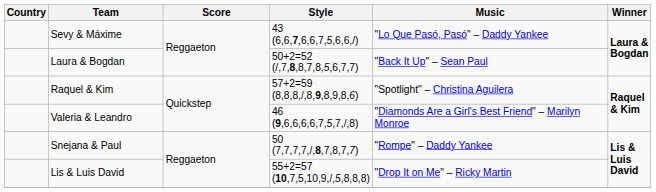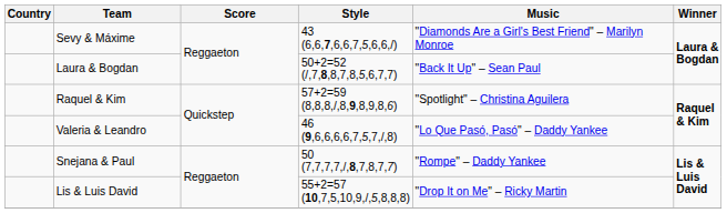Sevy & Máxime | Music: "Lo Que Pasó, Pasó" – Daddy Yankee -> "Diamonds Are a Girl's Best Friend" – Marilyn Monroe
Valeria & Leandro | Music: "Diamonds Are a Girl's Best Friend" – Marilyn Monroe -> "Lo Que Pasó, Pasó" – Daddy Yankee
